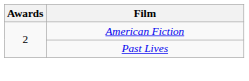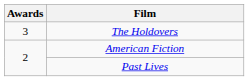+ row: 3 | The Holdovers
